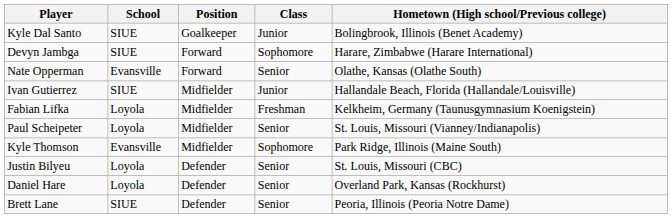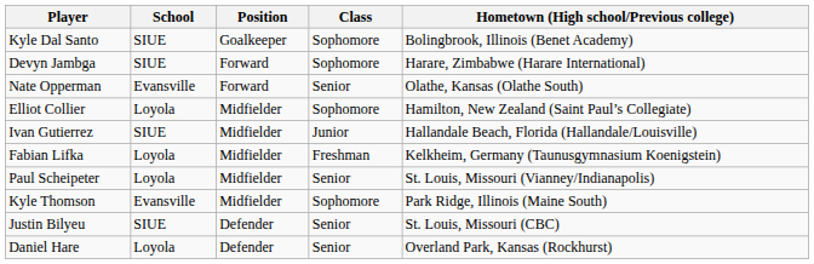Kyle Dal Santo | Class: Junior -> Sophomore
+ row: Elliot Collier | Loyola | Midfielder | Sophomore | Hamilton, New Zealand (Saint Paul’s Collegiate)
Justin Bilyeu | School: Loyola -> SIUE
- row: Brett Lane | SIUE | Defender | Senior | Peoria, Illinois (Peoria Notre Dame)
